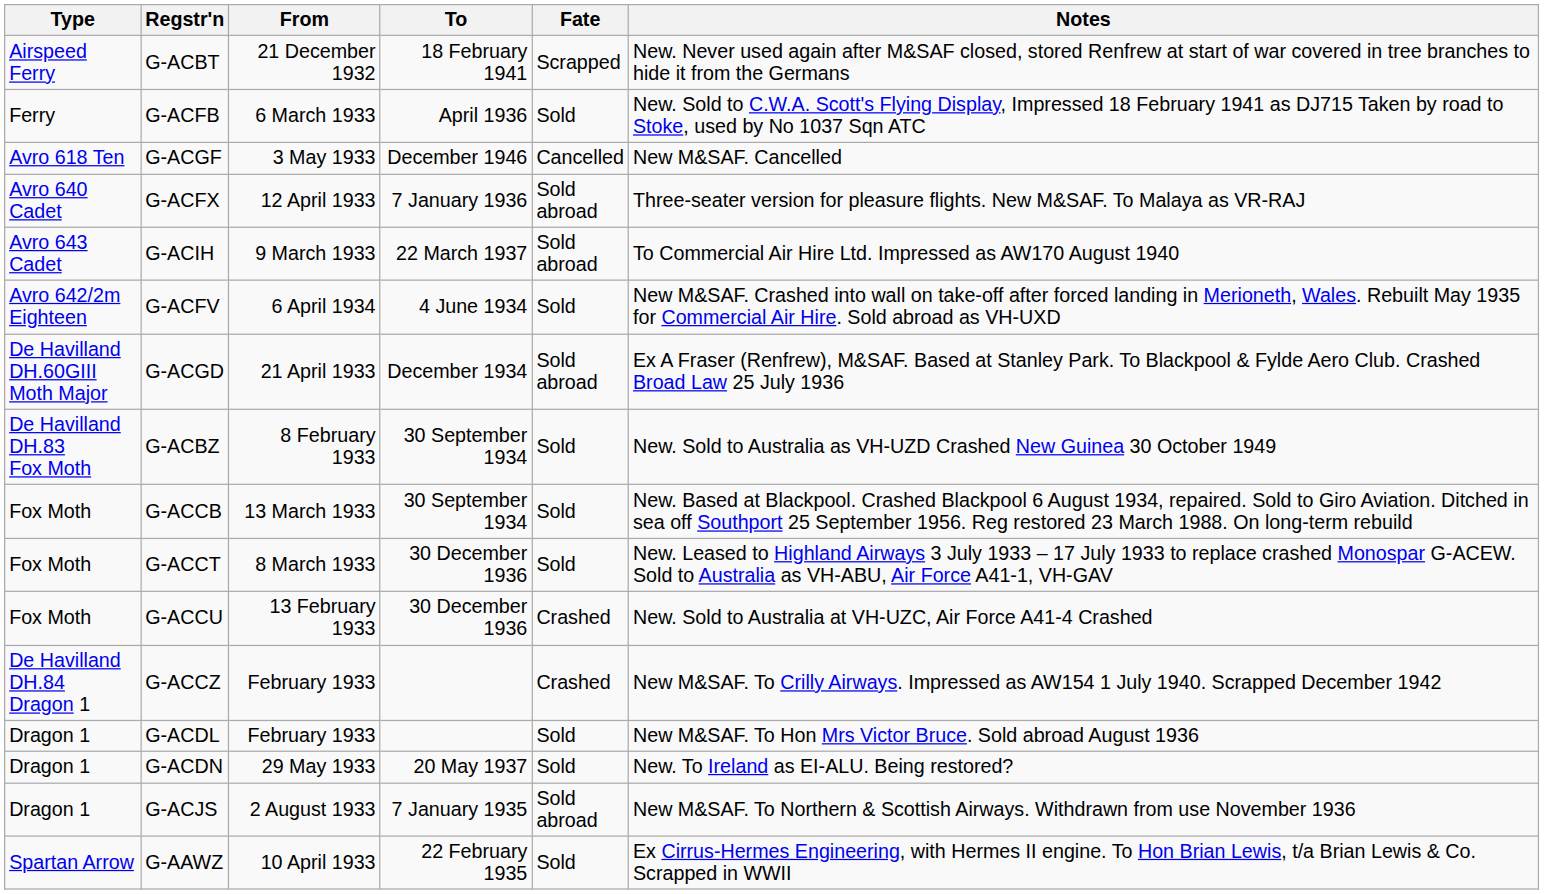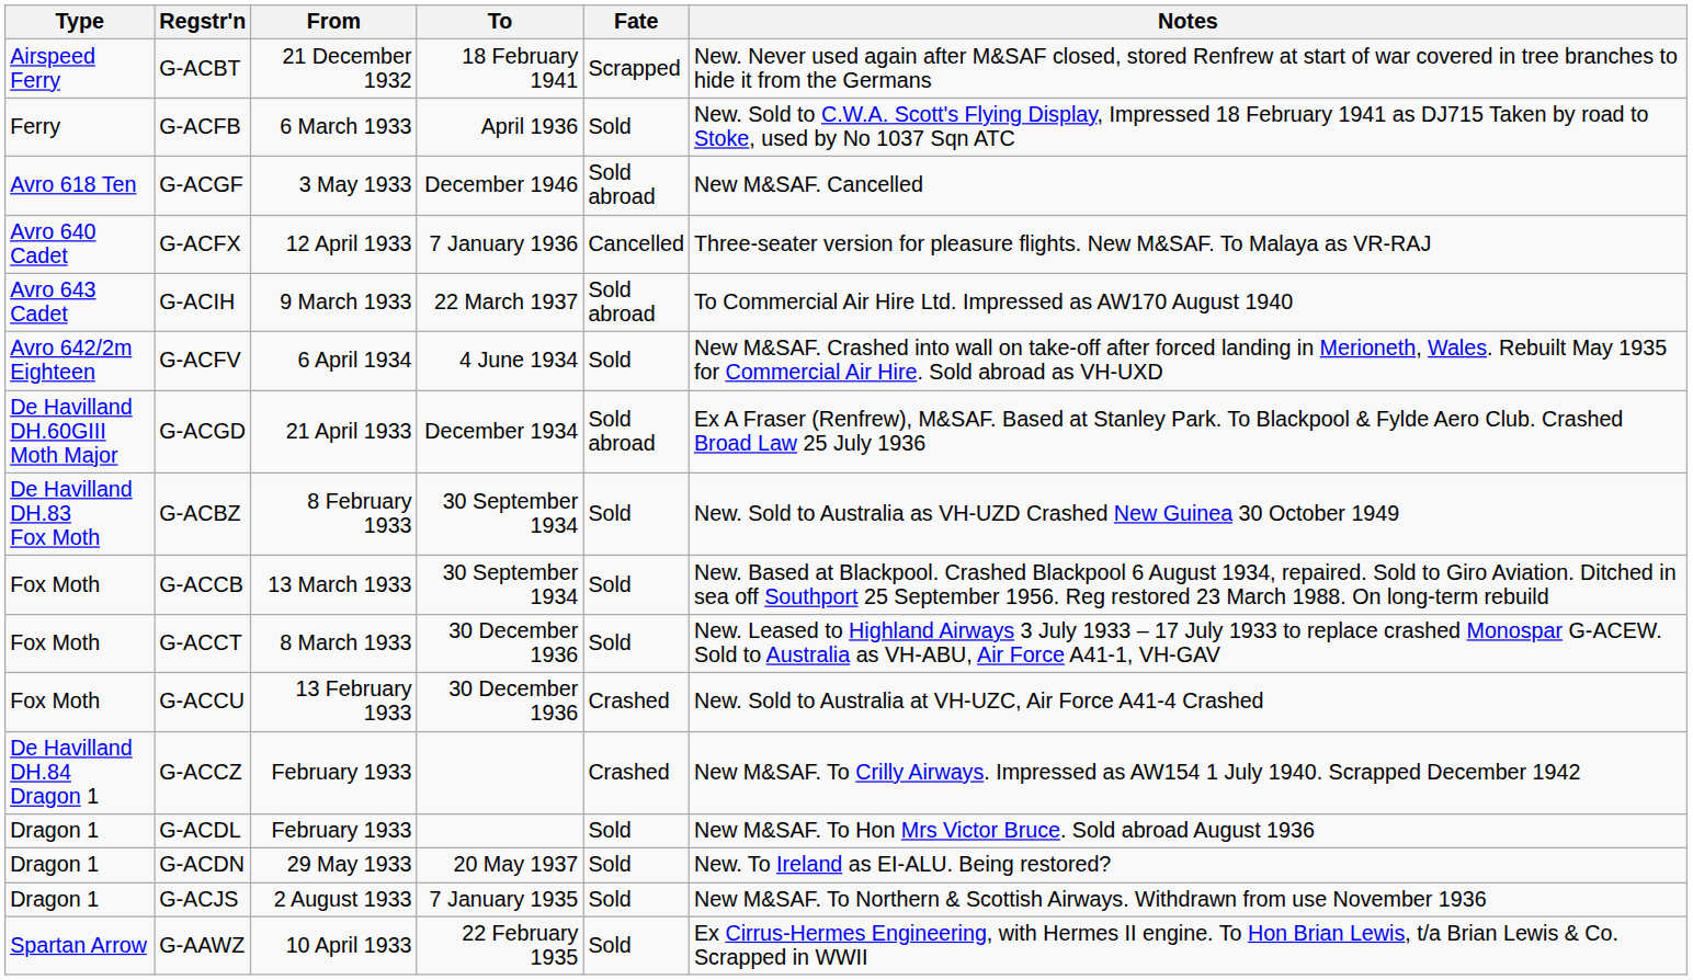G-ACGF | Fate: Cancelled -> Sold abroad
G-ACFX | Fate: Sold abroad -> Cancelled
G-ACJS | Fate: Sold abroad -> Sold
